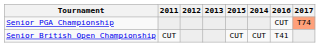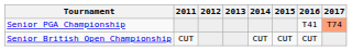columns swapped: 2014 <-> 2015
Senior PGA Championship | 2016: CUT -> T41
Senior British Open Championship | 2016: T41 -> CUT
